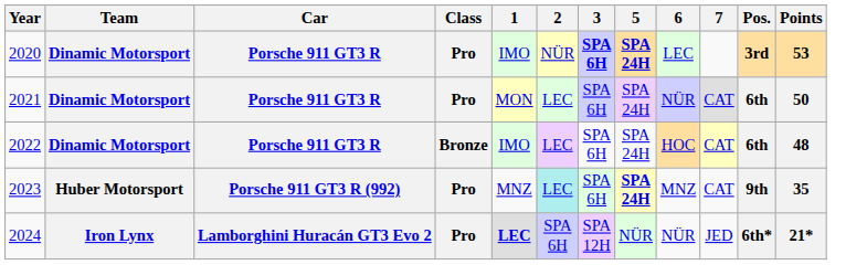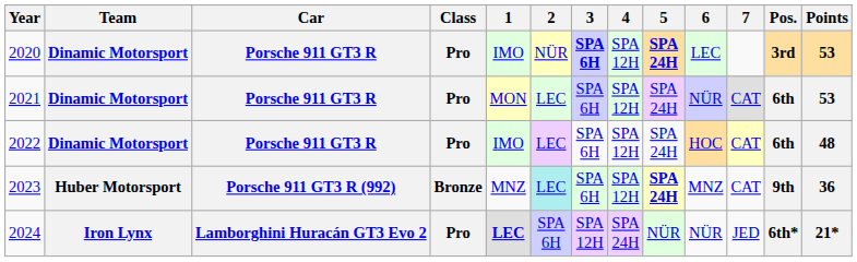+ column: 4 | SPA 12H | SPA 12H | SPA 12H | SPA 12H | SPA 24H
2021 | Points: 50 -> 53
2022 | Class: Bronze -> Pro
2023 | Class: Pro -> Bronze
2023 | Points: 35 -> 36
